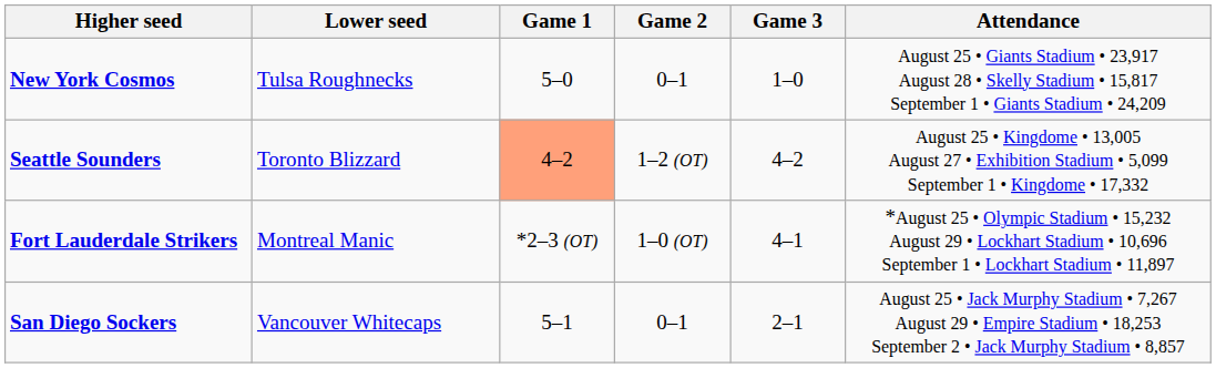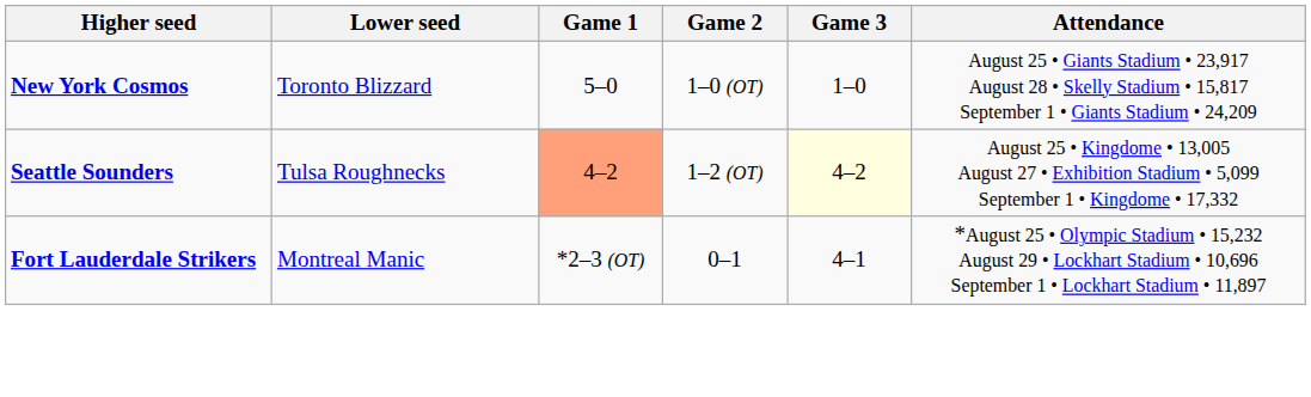New York Cosmos | Lower seed: Tulsa Roughnecks -> Toronto Blizzard
New York Cosmos | Game 2: 0–1 -> 1–0 (OT)
Seattle Sounders | Lower seed: Toronto Blizzard -> Tulsa Roughnecks
Seattle Sounders | Game 3: no background -> lightyellow background
Fort Lauderdale Strikers | Game 2: 1–0 (OT) -> 0–1
- row: San Diego Sockers | Vancouver Whitecaps | 5–1 | 0–1 | 2–1 | August 25 • Jack Murphy Stadium • 7,267 August 29 • Empire Stadium • 18,253 September 2 • Jack Murphy Stadium • 8,857
